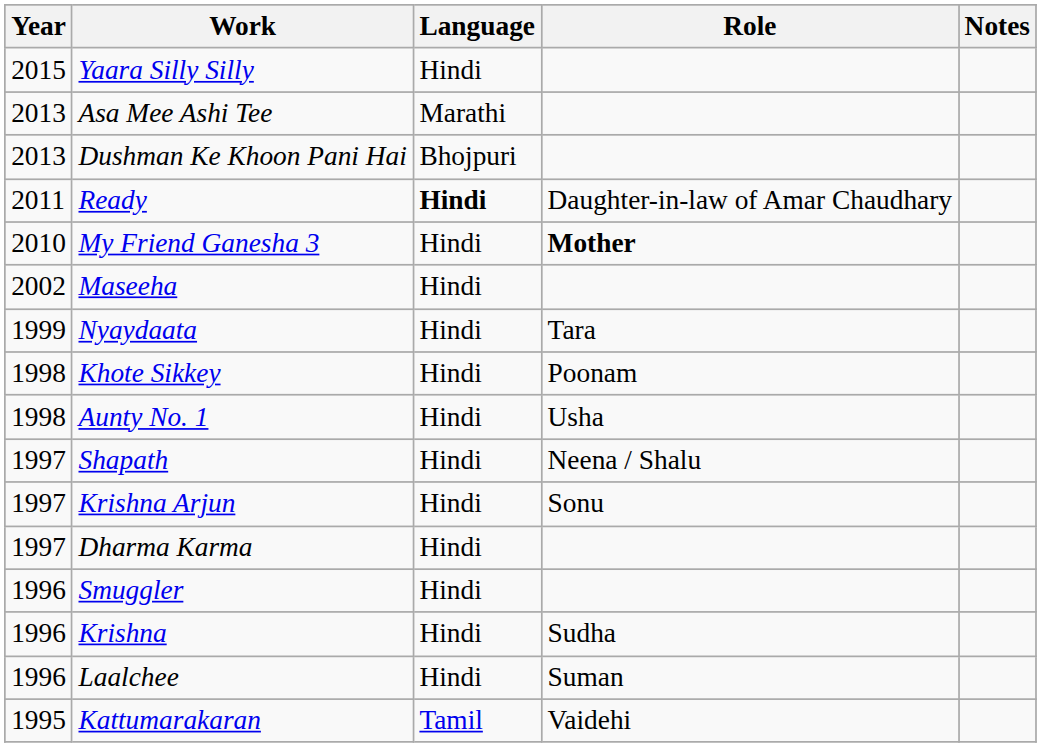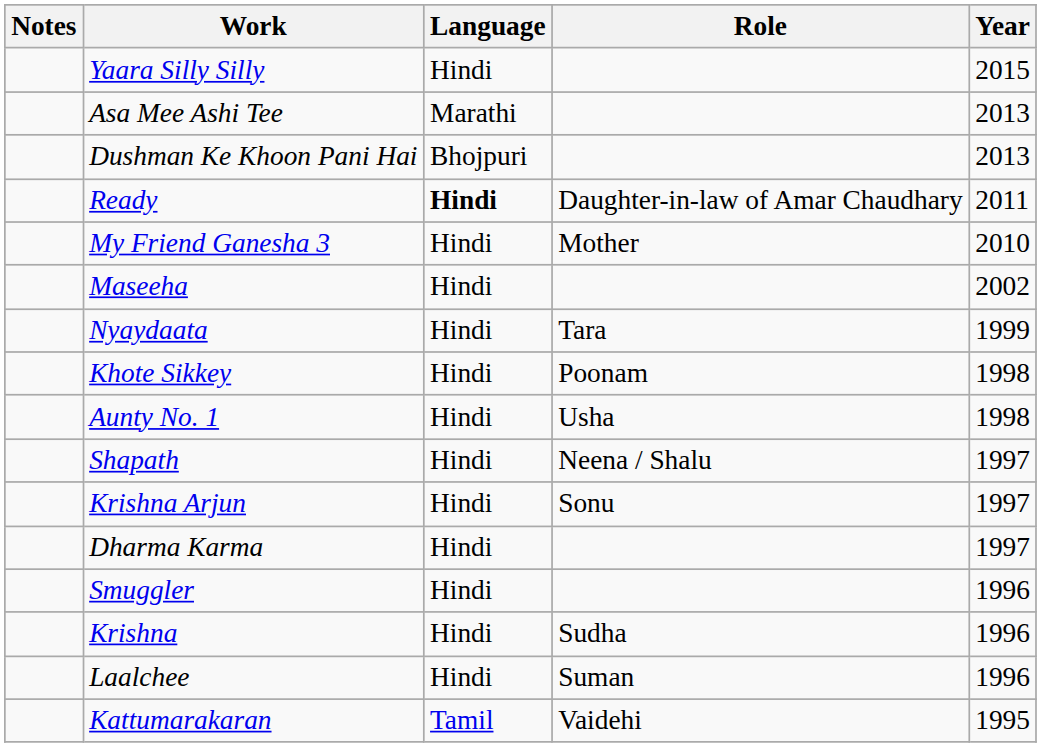columns swapped: Year <-> Notes
My Friend Ganesha 3 | Role: bold -> normal
